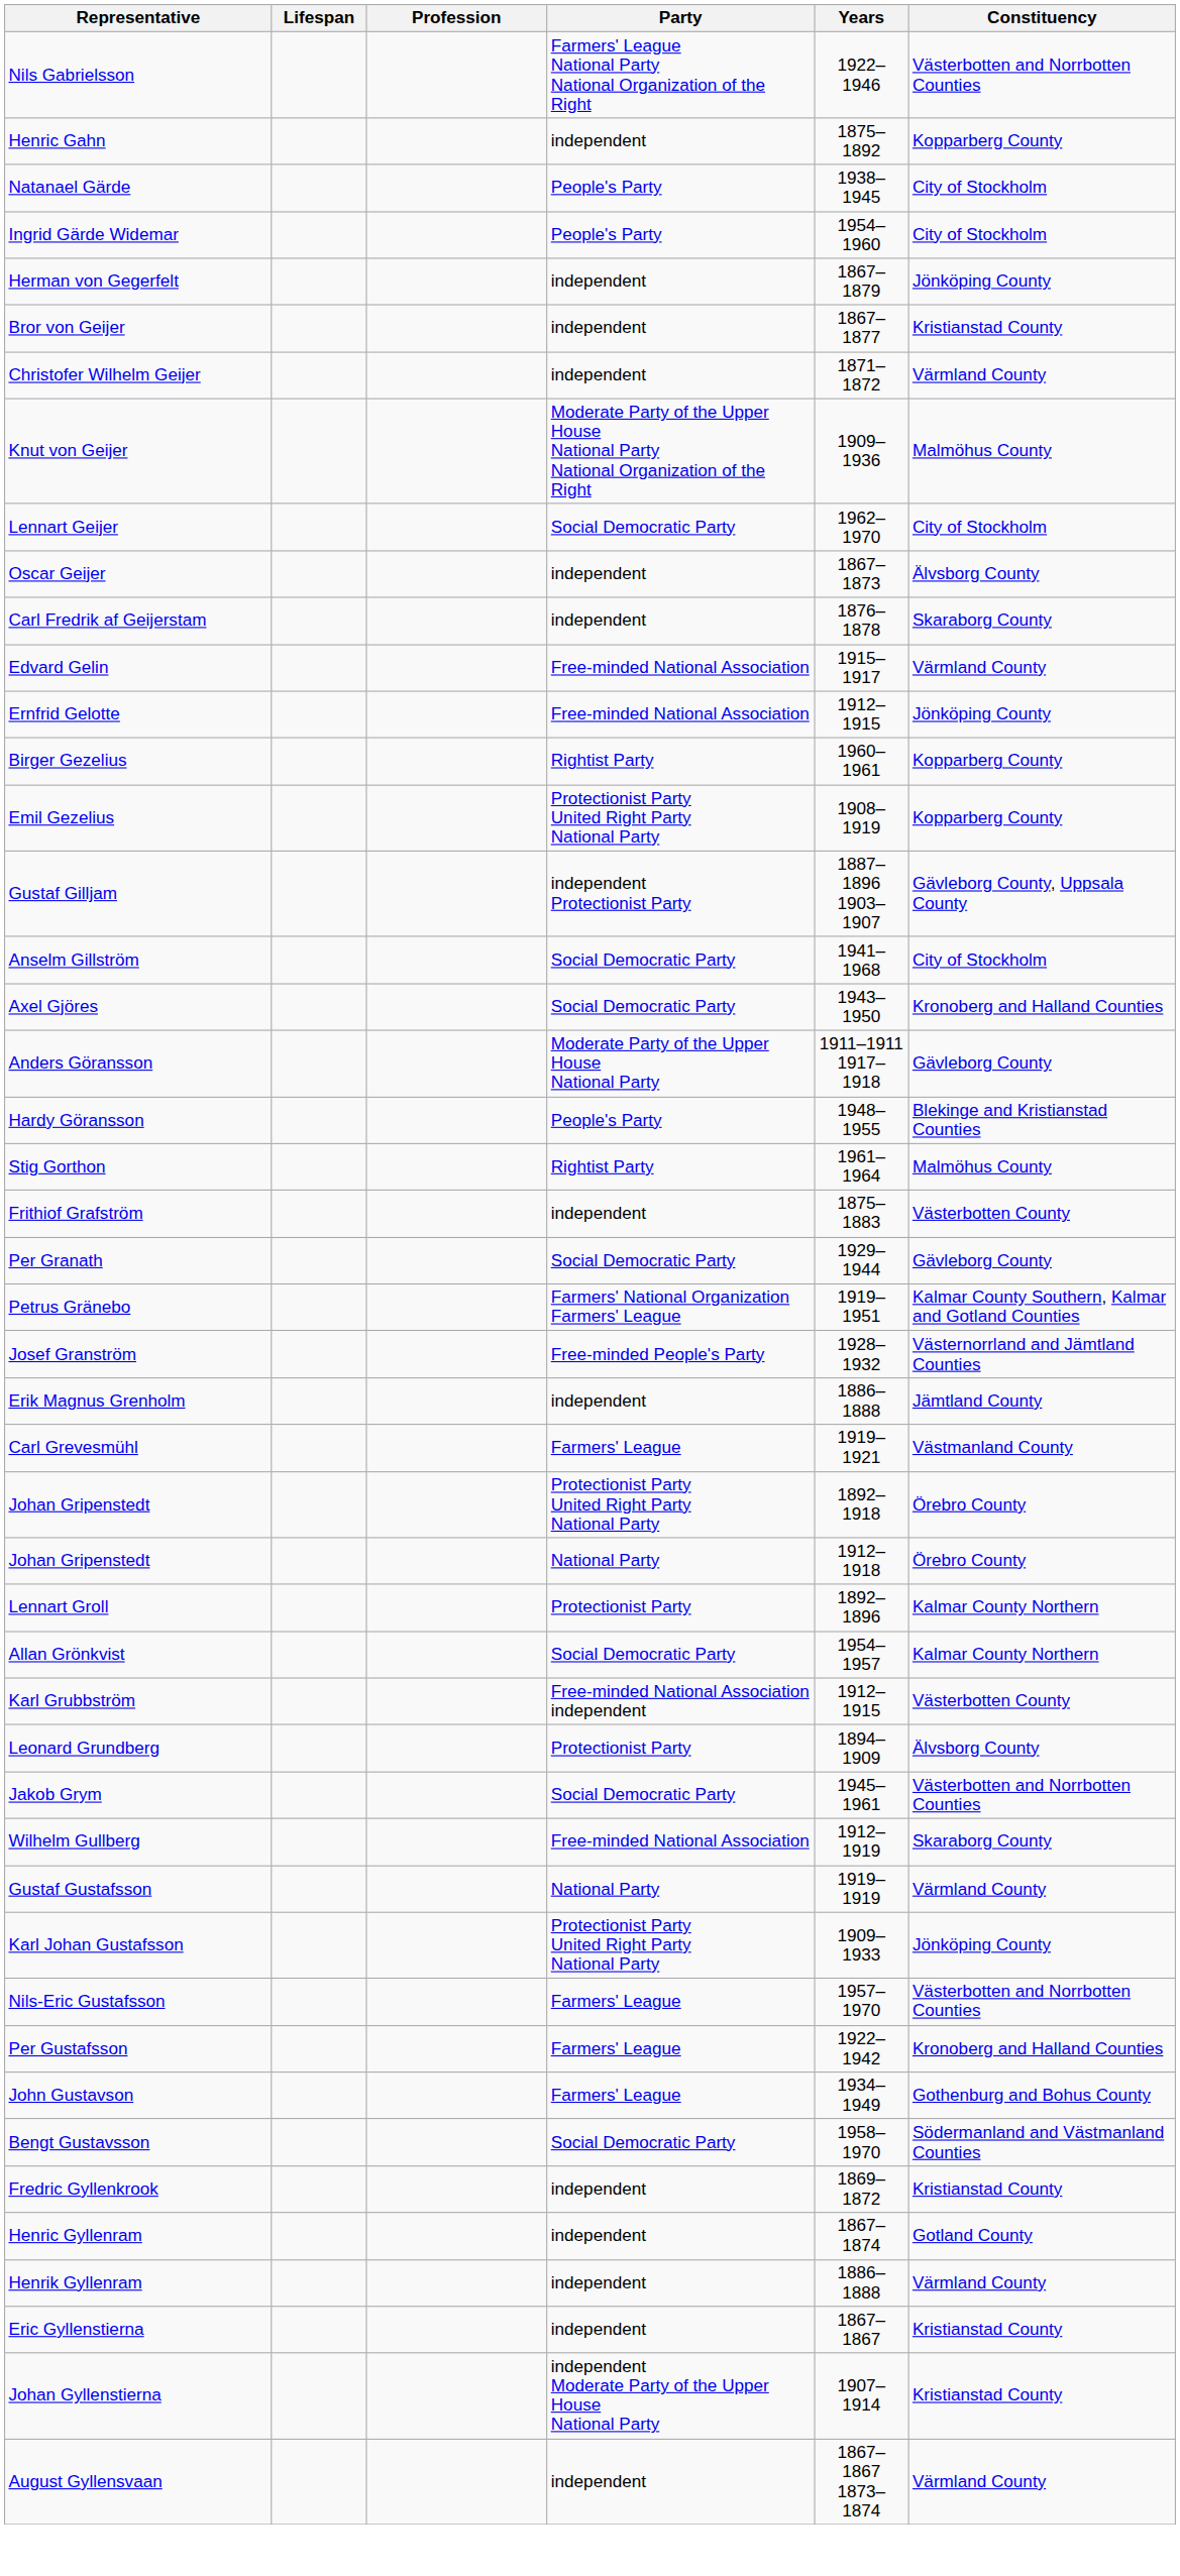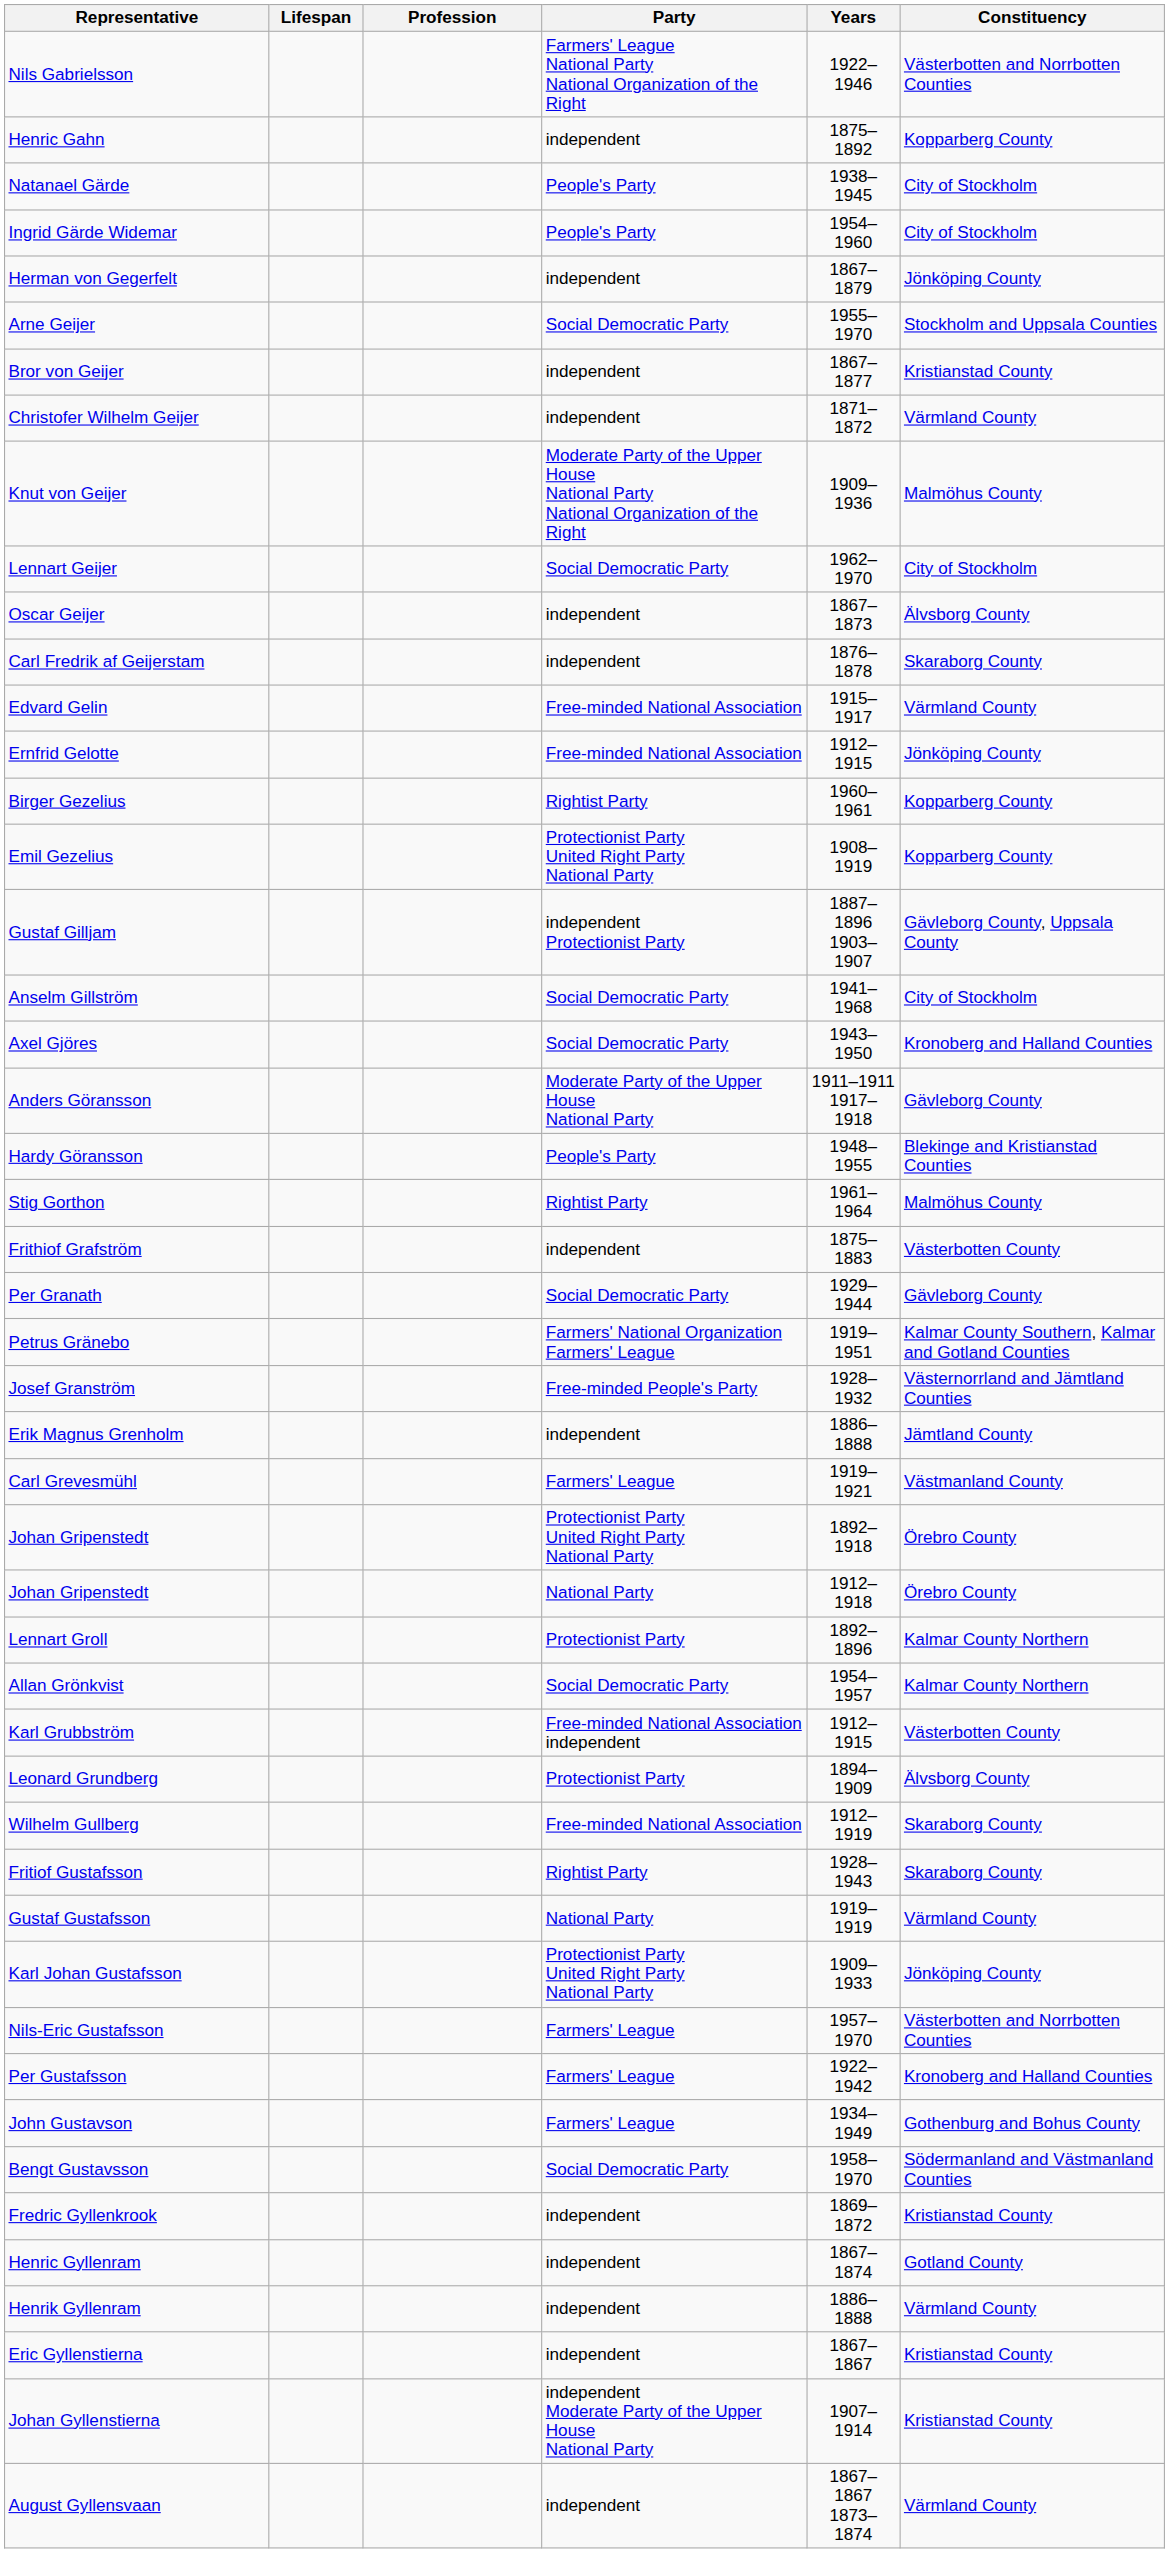+ row: Arne Geijer | Social Democratic Party | 1955–1970 | Stockholm and Uppsala Counties
- row: Jakob Grym | Social Democratic Party | 1945–1961 | Västerbotten and Norrbotten Counties
+ row: Fritiof Gustafsson | Rightist Party | 1928–1943 | Skaraborg County
